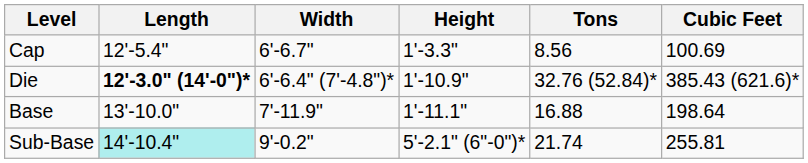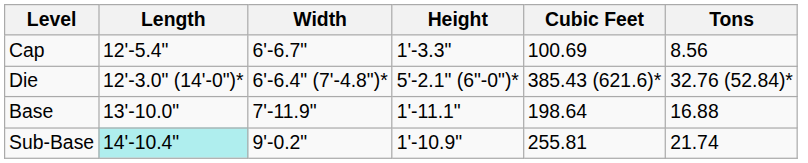columns swapped: Cubic Feet <-> Tons
Die | Length: bold -> normal
Die | Height: 1'-10.9" -> 5'-2.1" (6"-0")*
Sub-Base | Height: 5'-2.1" (6"-0")* -> 1'-10.9"
